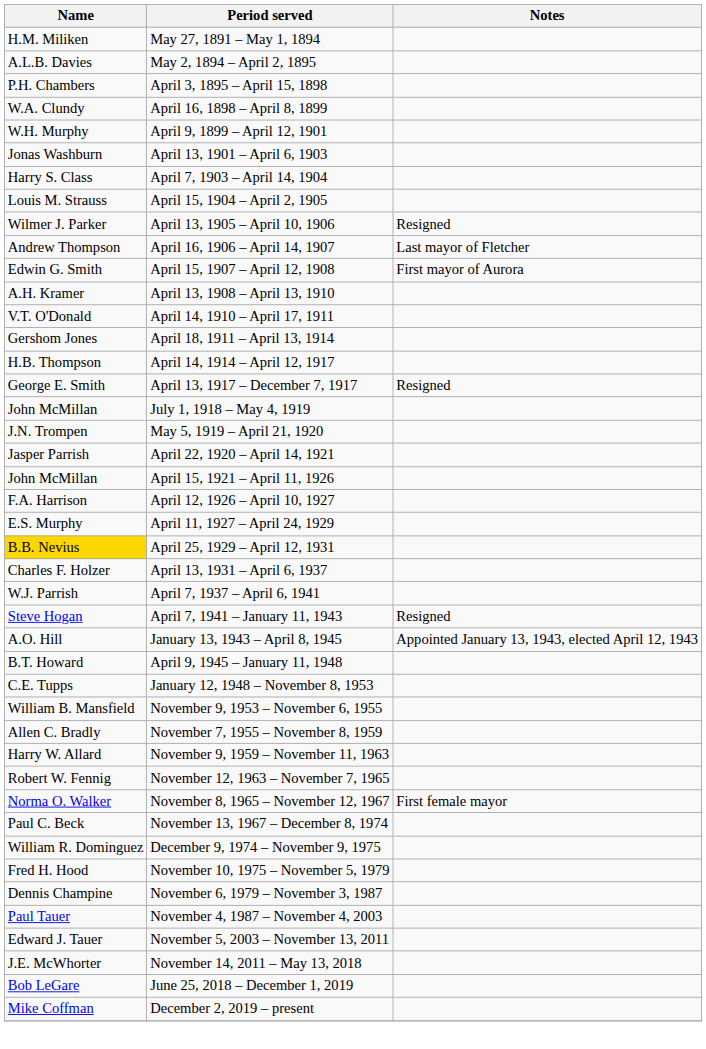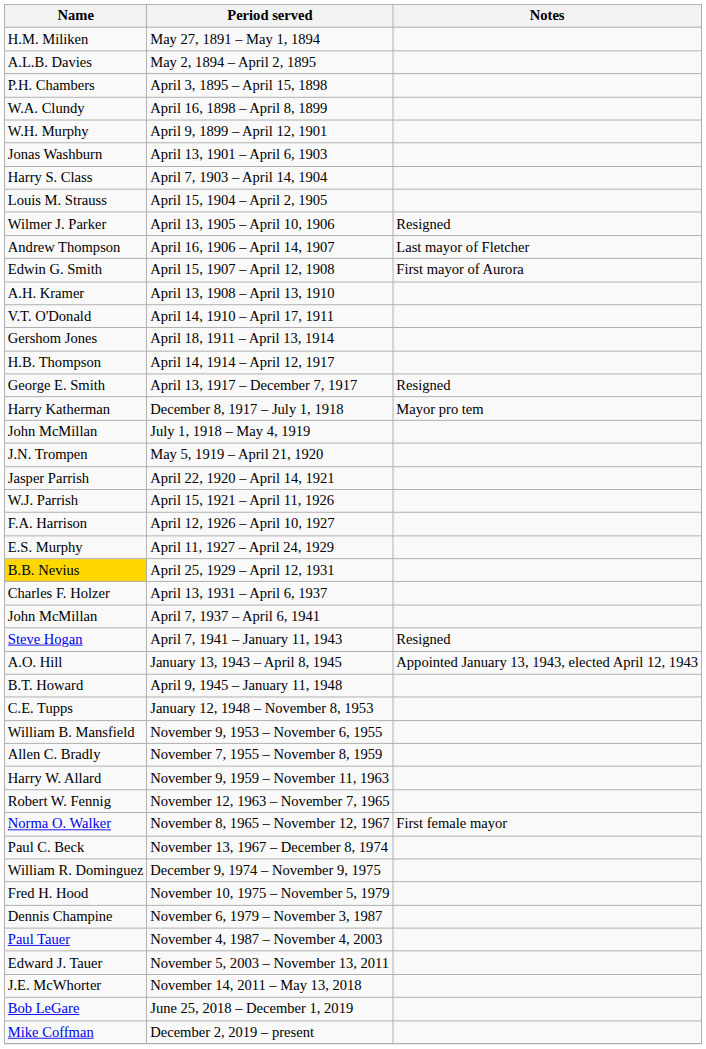+ row: Harry Katherman | December 8, 1917 – July 1, 1918 | Mayor pro tem
April 15, 1921 – April 11, 1926 | Name: John McMillan -> W.J. Parrish
April 7, 1937 – April 6, 1941 | Name: W.J. Parrish -> John McMillan
